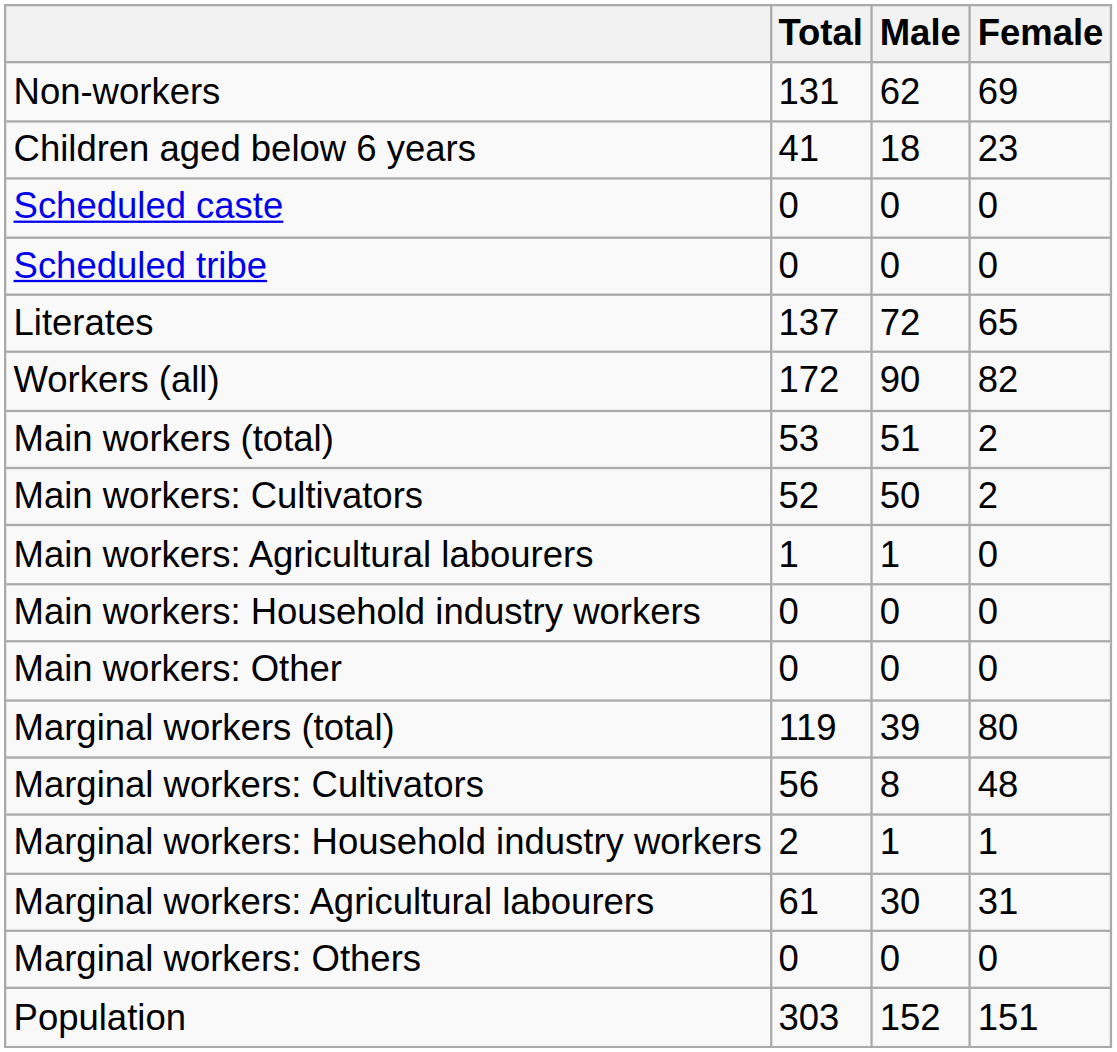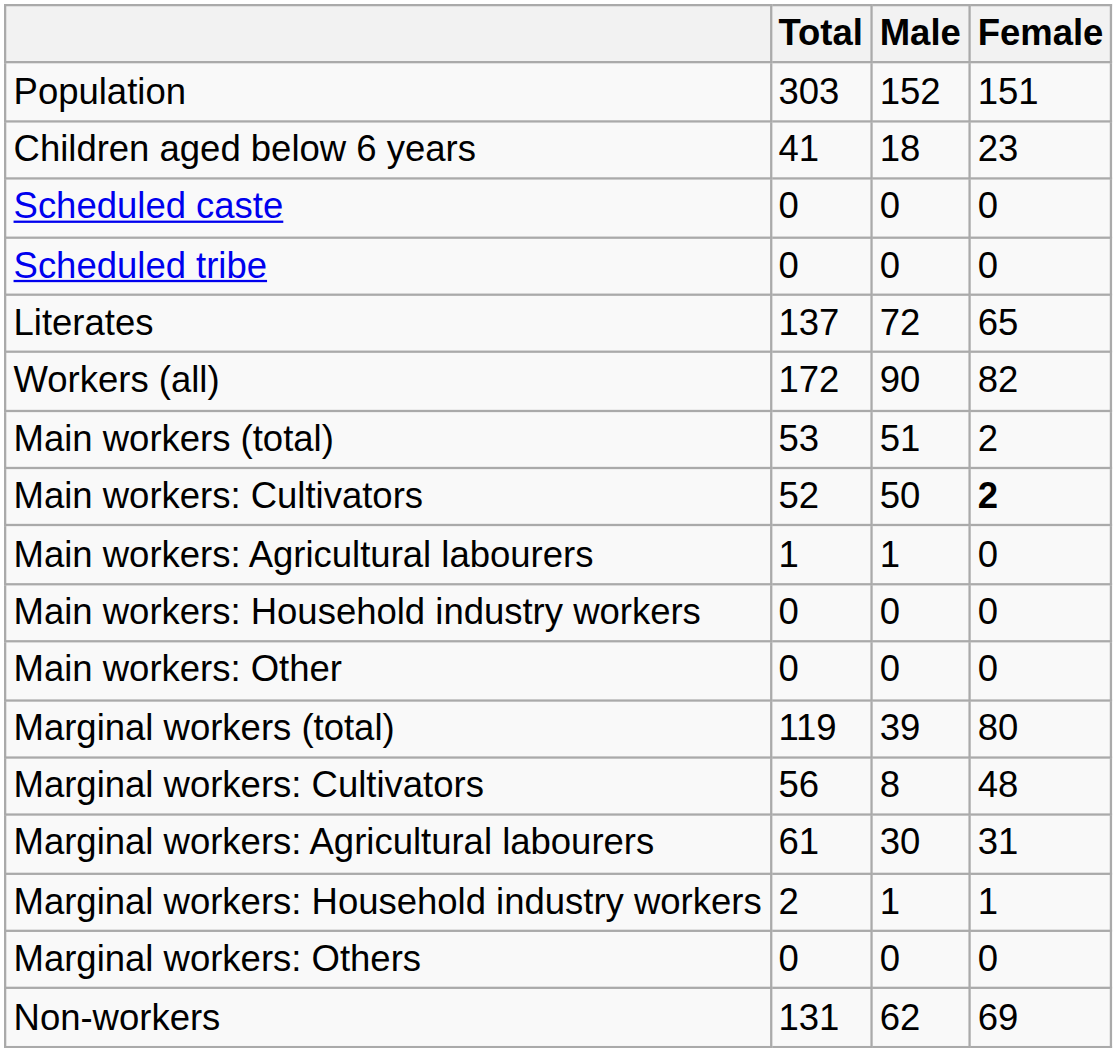rows swapped: Population <-> Non-workers
Main workers: Cultivators | Female: normal -> bold
rows swapped: Marginal workers: Agricultural labourers <-> Marginal workers: Household industry workers
